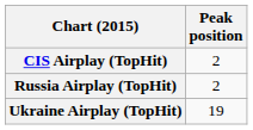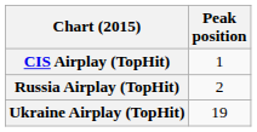CIS Airplay (TopHit) | Peak position: 2 -> 1
